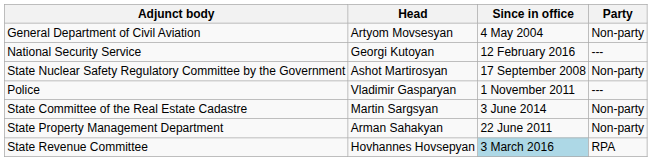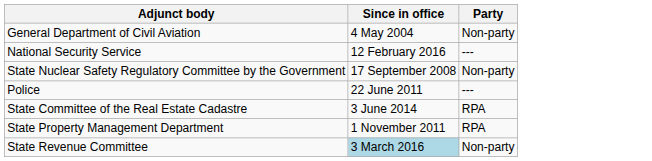- column: Head | Artyom Movsesyan | Georgi Kutoyan | Ashot Martirosyan | Vladimir Gasparyan | Martin Sargsyan | Arman Sahakyan | Hovhannes Hovsepyan
Police | Since in office: 1 November 2011 -> 22 June 2011
State Committee of the Real Estate Cadastre | Party: Non-party -> RPA
State Property Management Department | Since in office: 22 June 2011 -> 1 November 2011
State Property Management Department | Party: Non-party -> RPA
State Revenue Committee | Party: RPA -> Non-party
